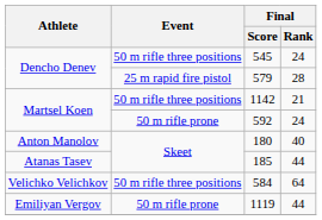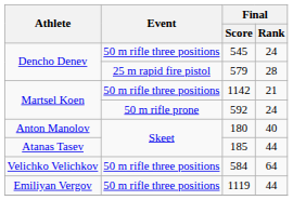1119 | Event: 50 m rifle prone -> 50 m rifle three positions
